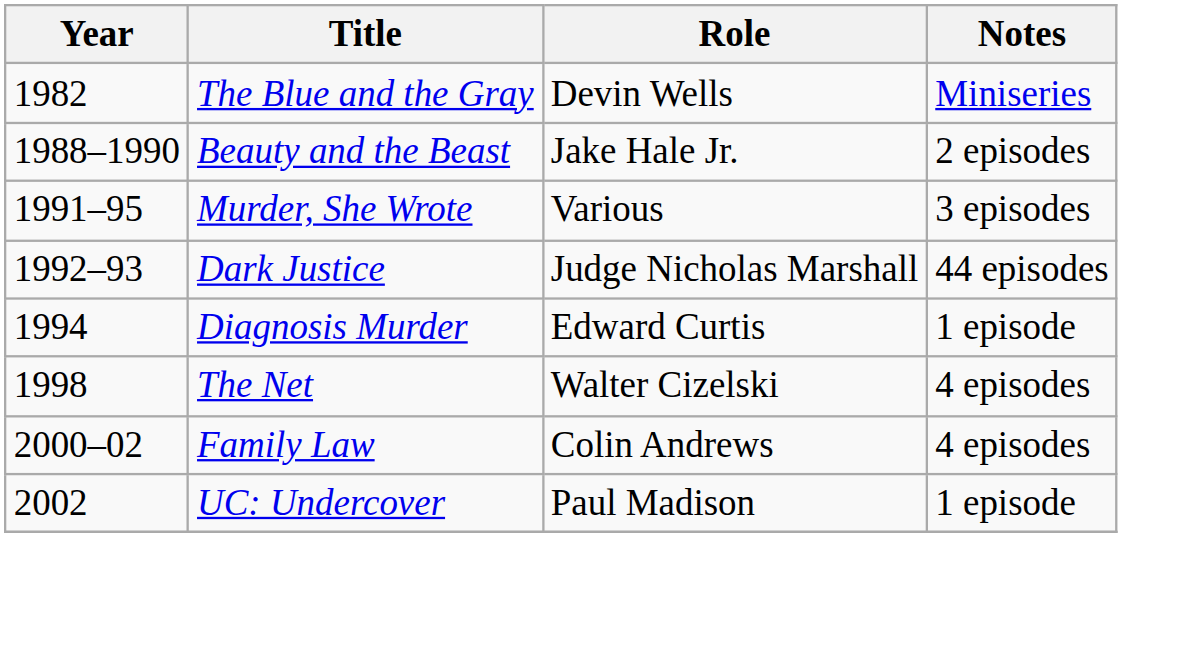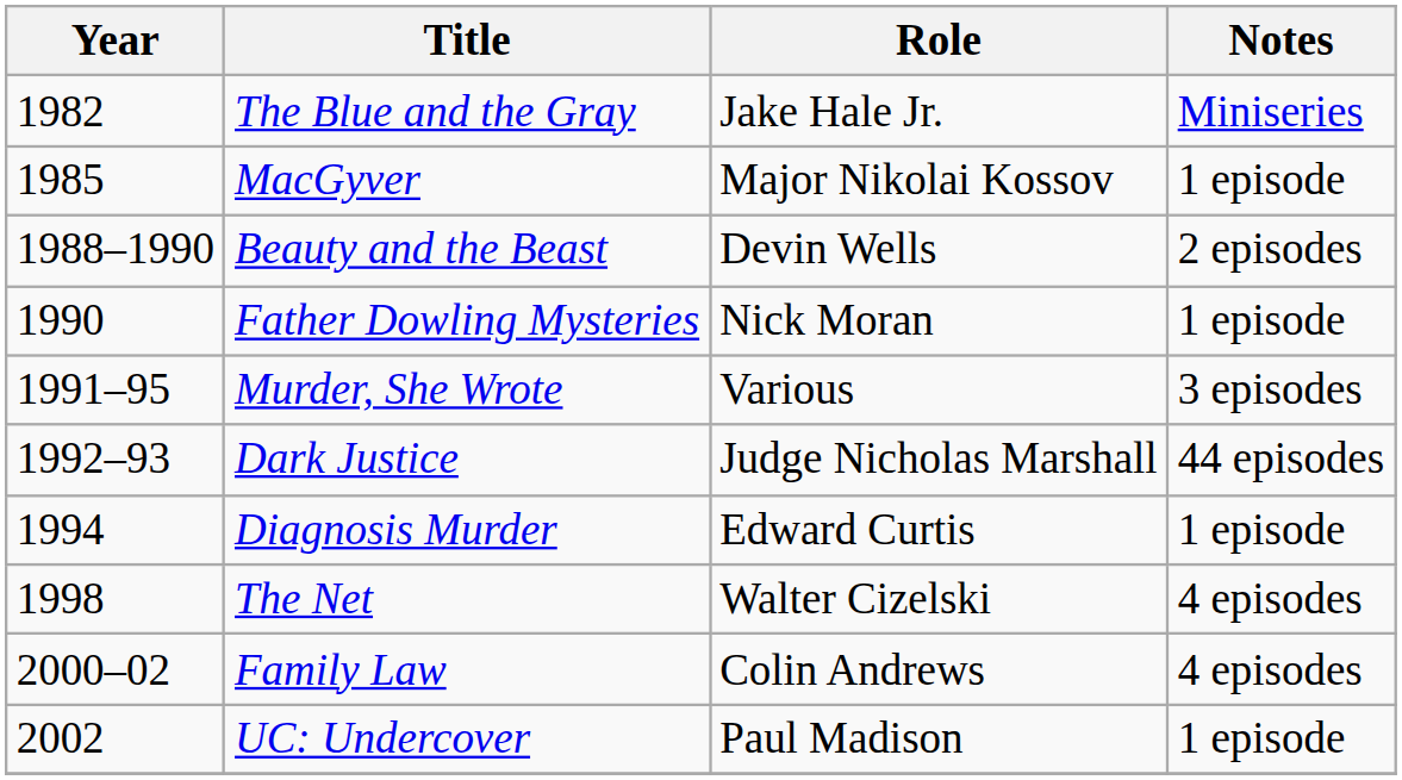The Blue and the Gray | Role: Devin Wells -> Jake Hale Jr.
+ row: 1985 | MacGyver | Major Nikolai Kossov | 1 episode
Beauty and the Beast | Role: Jake Hale Jr. -> Devin Wells
+ row: 1990 | Father Dowling Mysteries | Nick Moran | 1 episode
